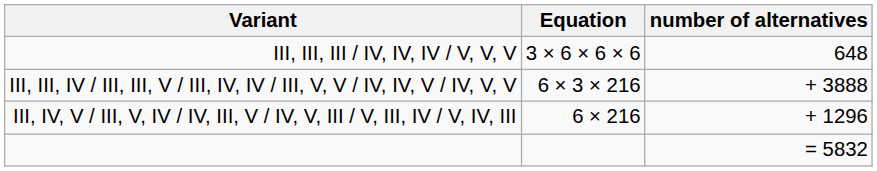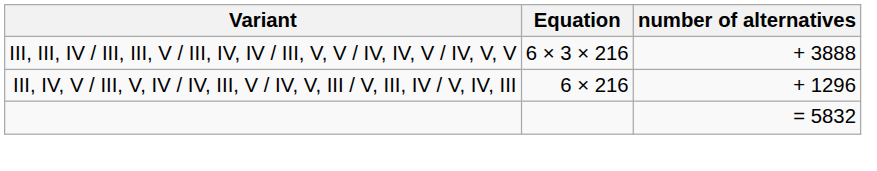- row: III, III, III / IV, IV, IV / V, V, V | 3 × 6 × 6 × 6 | 648
